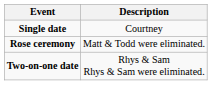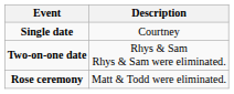rows swapped: Two-on-one date <-> Rose ceremony
